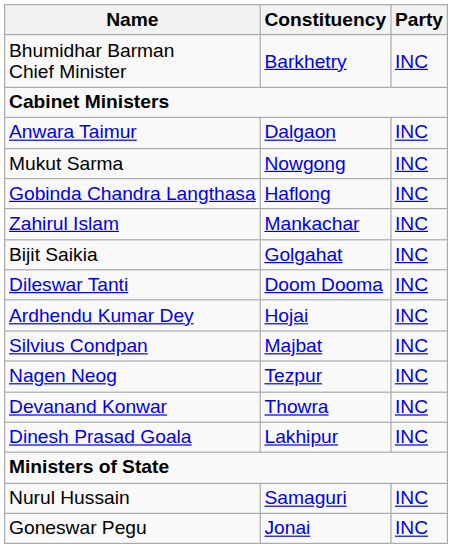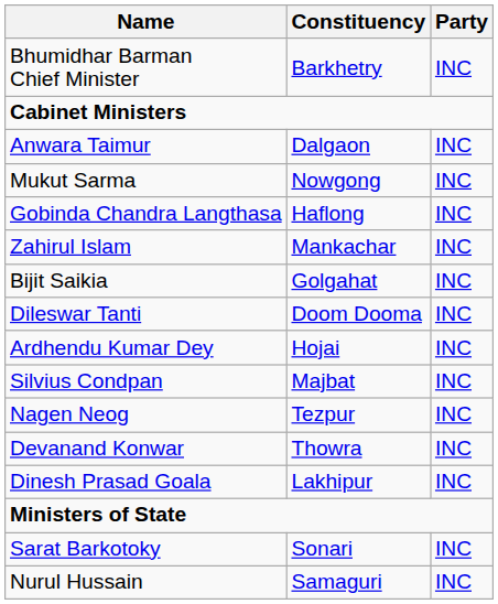+ row: Sarat Barkotoky | Sonari | INC
- row: Goneswar Pegu | Jonai | INC
